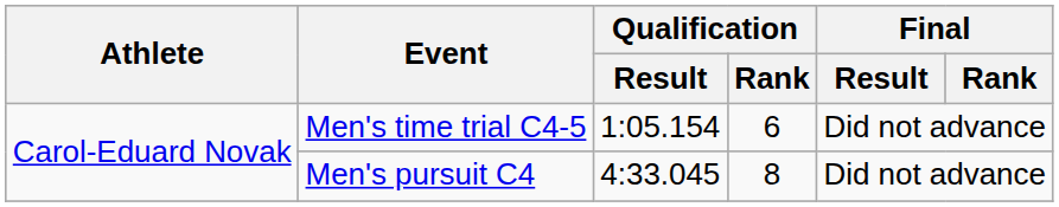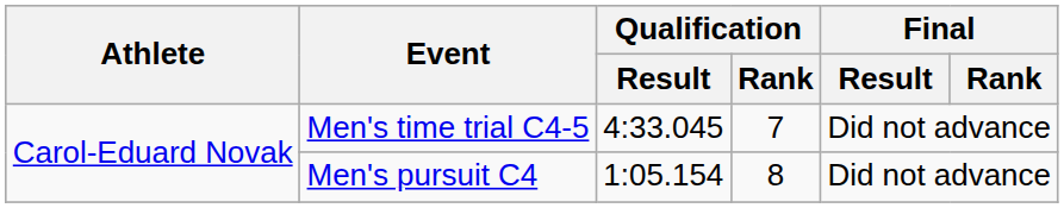Men's time trial C4-5 | Qualification / Result: 1:05.154 -> 4:33.045
Men's time trial C4-5 | Qualification / Rank: 6 -> 7
Men's pursuit C4 | Qualification / Result: 4:33.045 -> 1:05.154
